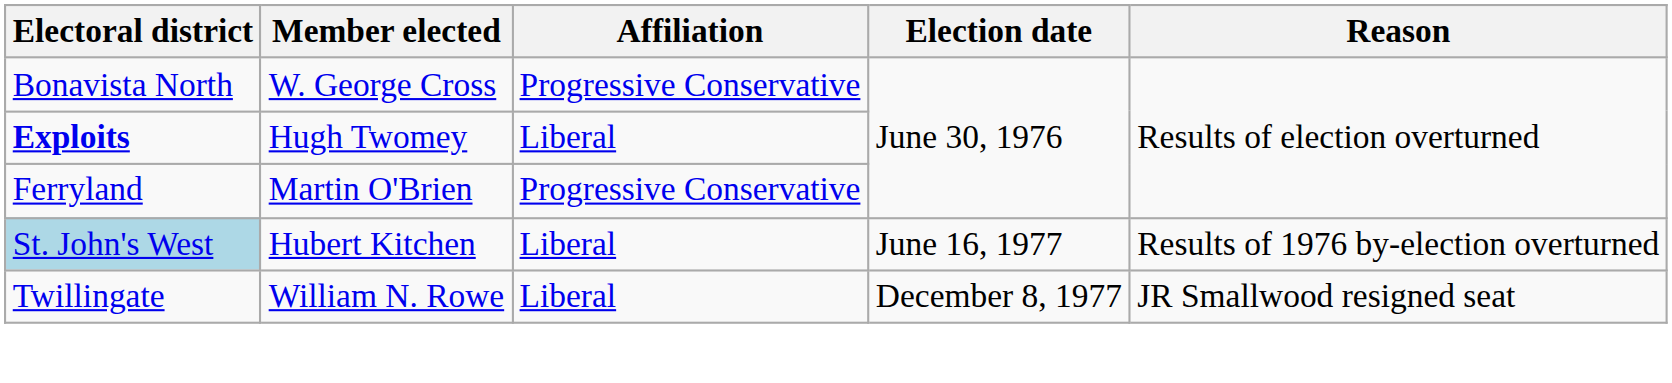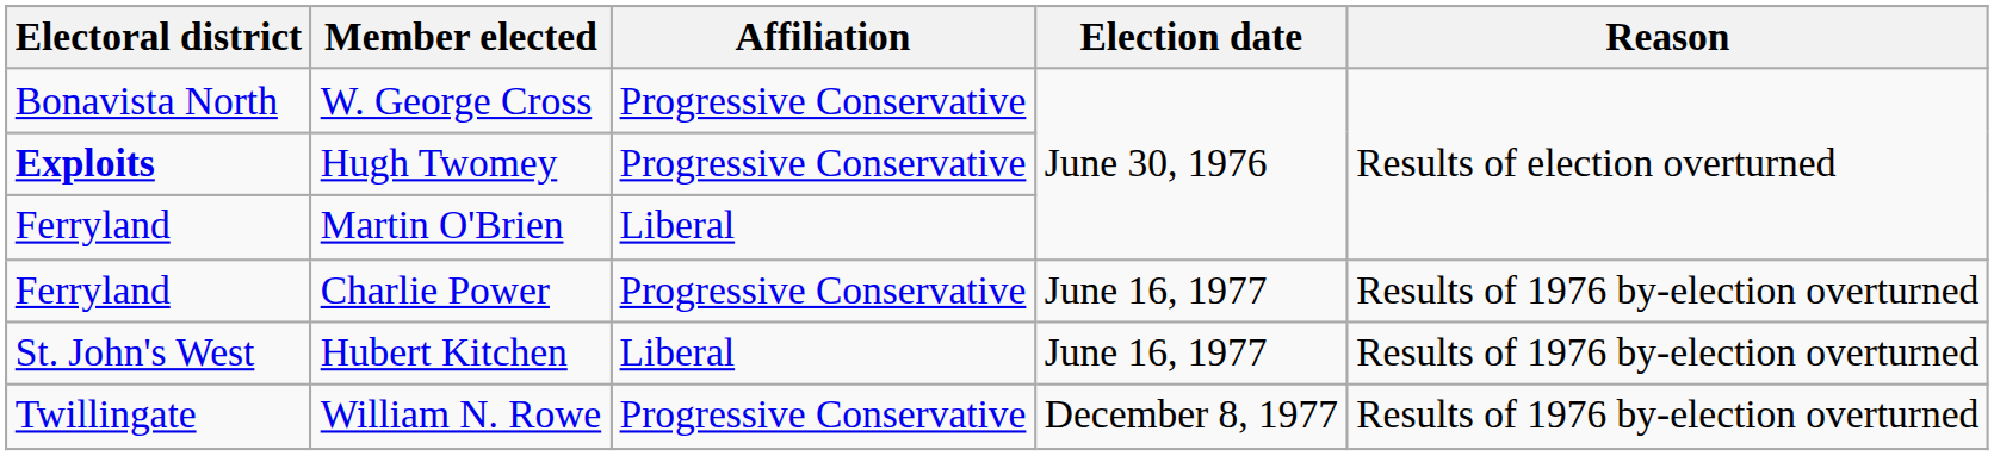Hugh Twomey | Affiliation: Liberal -> Progressive Conservative
Martin O'Brien | Affiliation: Progressive Conservative -> Liberal
+ row: Ferryland | Charlie Power | Progressive Conservative | June 16, 1977 | Results of 1976 by-election overturned
Hubert Kitchen | Electoral district: lightblue background -> no background
William N. Rowe | Affiliation: Liberal -> Progressive Conservative
William N. Rowe | Reason: JR Smallwood resigned seat -> Results of 1976 by-election overturned
